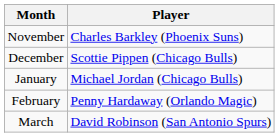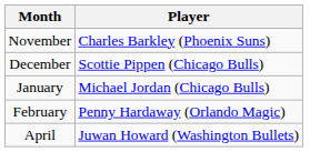- row: March | David Robinson (San Antonio Spurs)
+ row: April | Juwan Howard (Washington Bullets)
